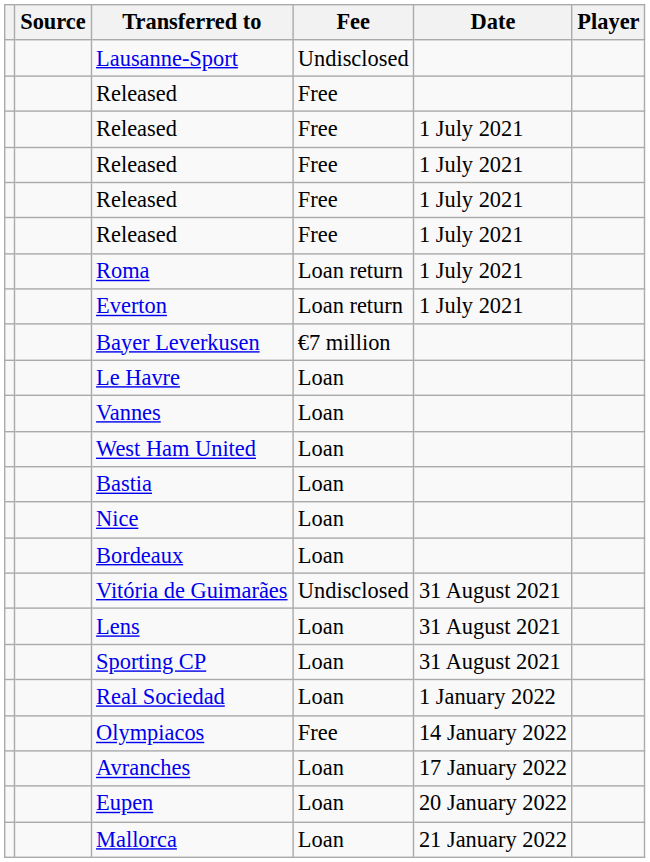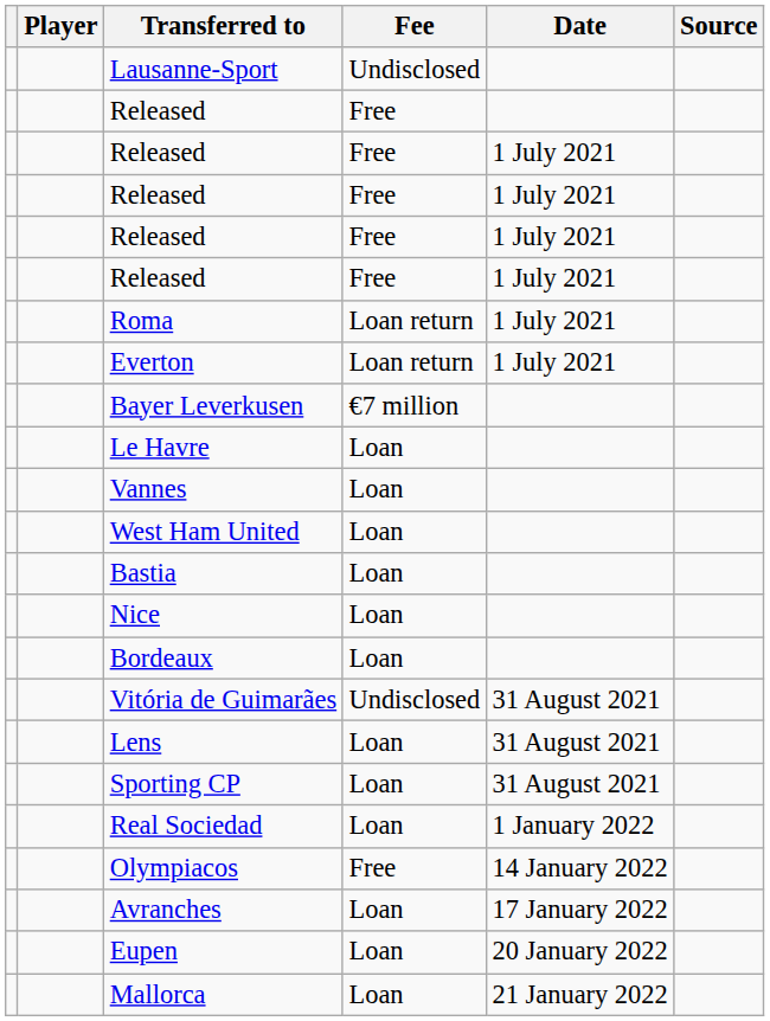columns swapped: Player <-> Source
